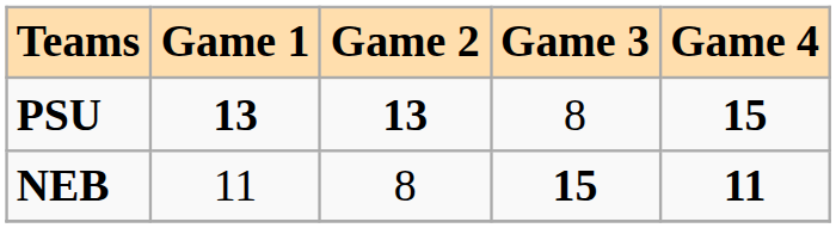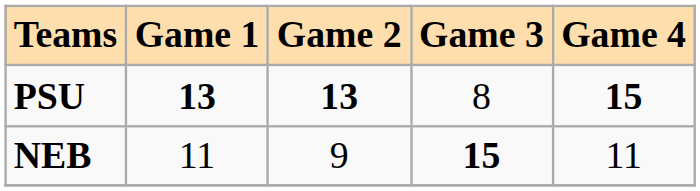NEB | Game 2: 8 -> 9
NEB | Game 4: bold -> normal
